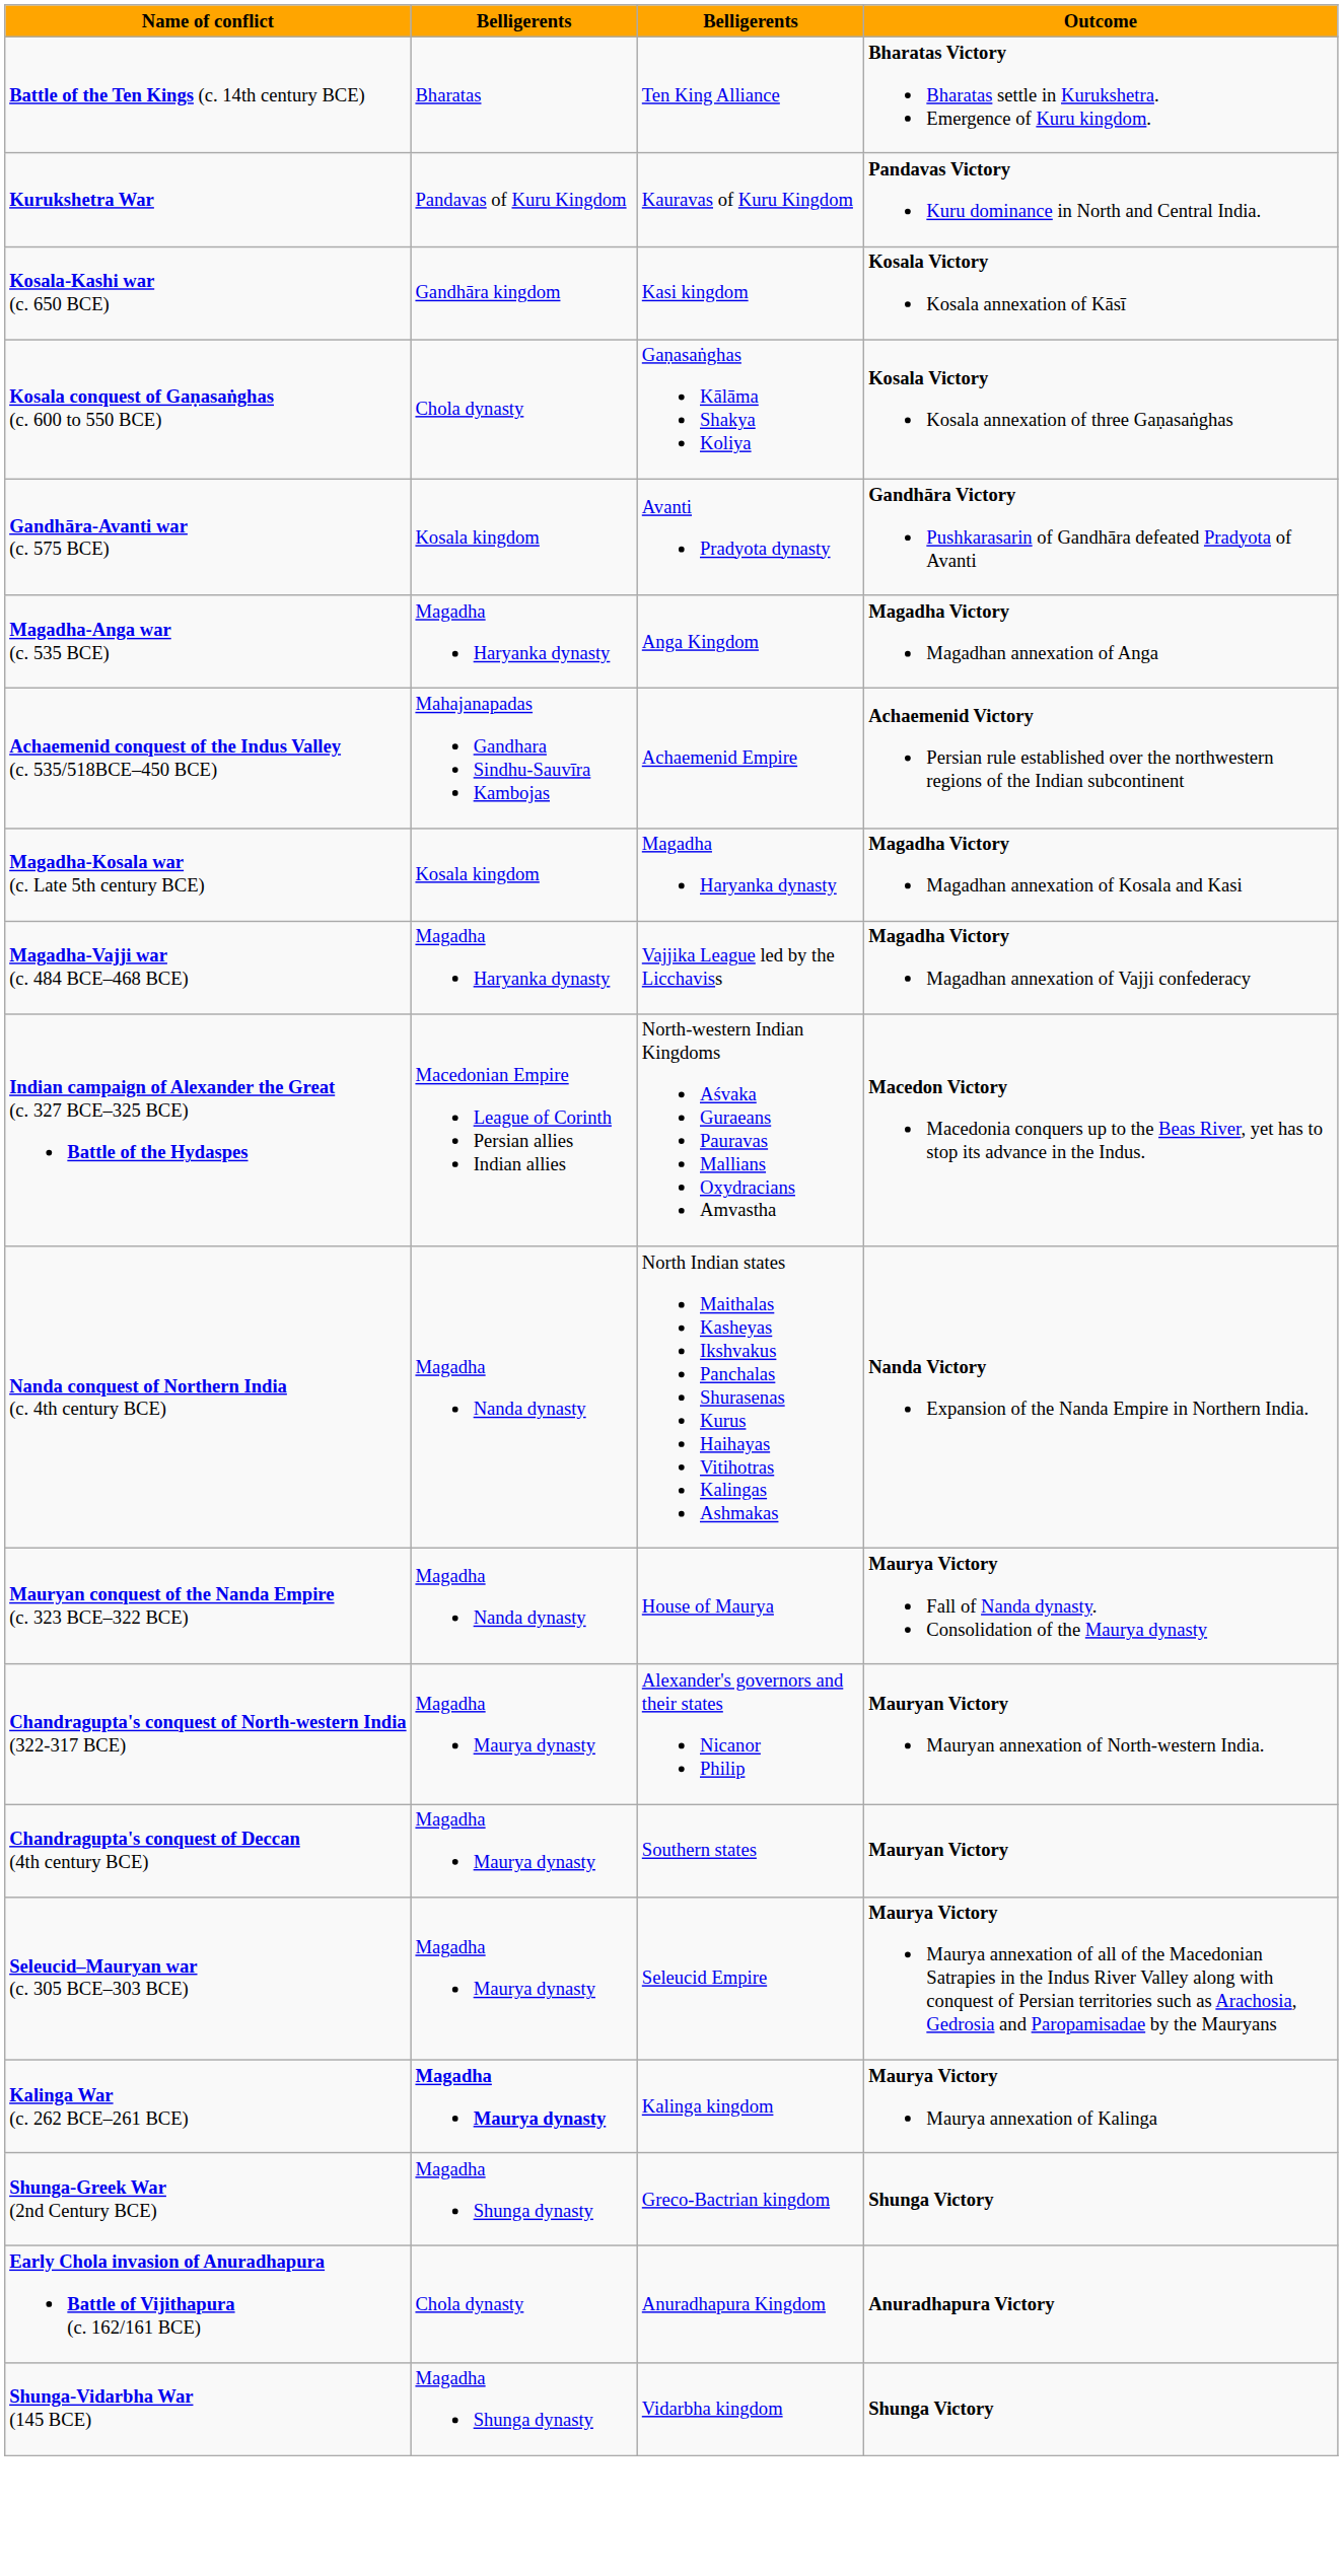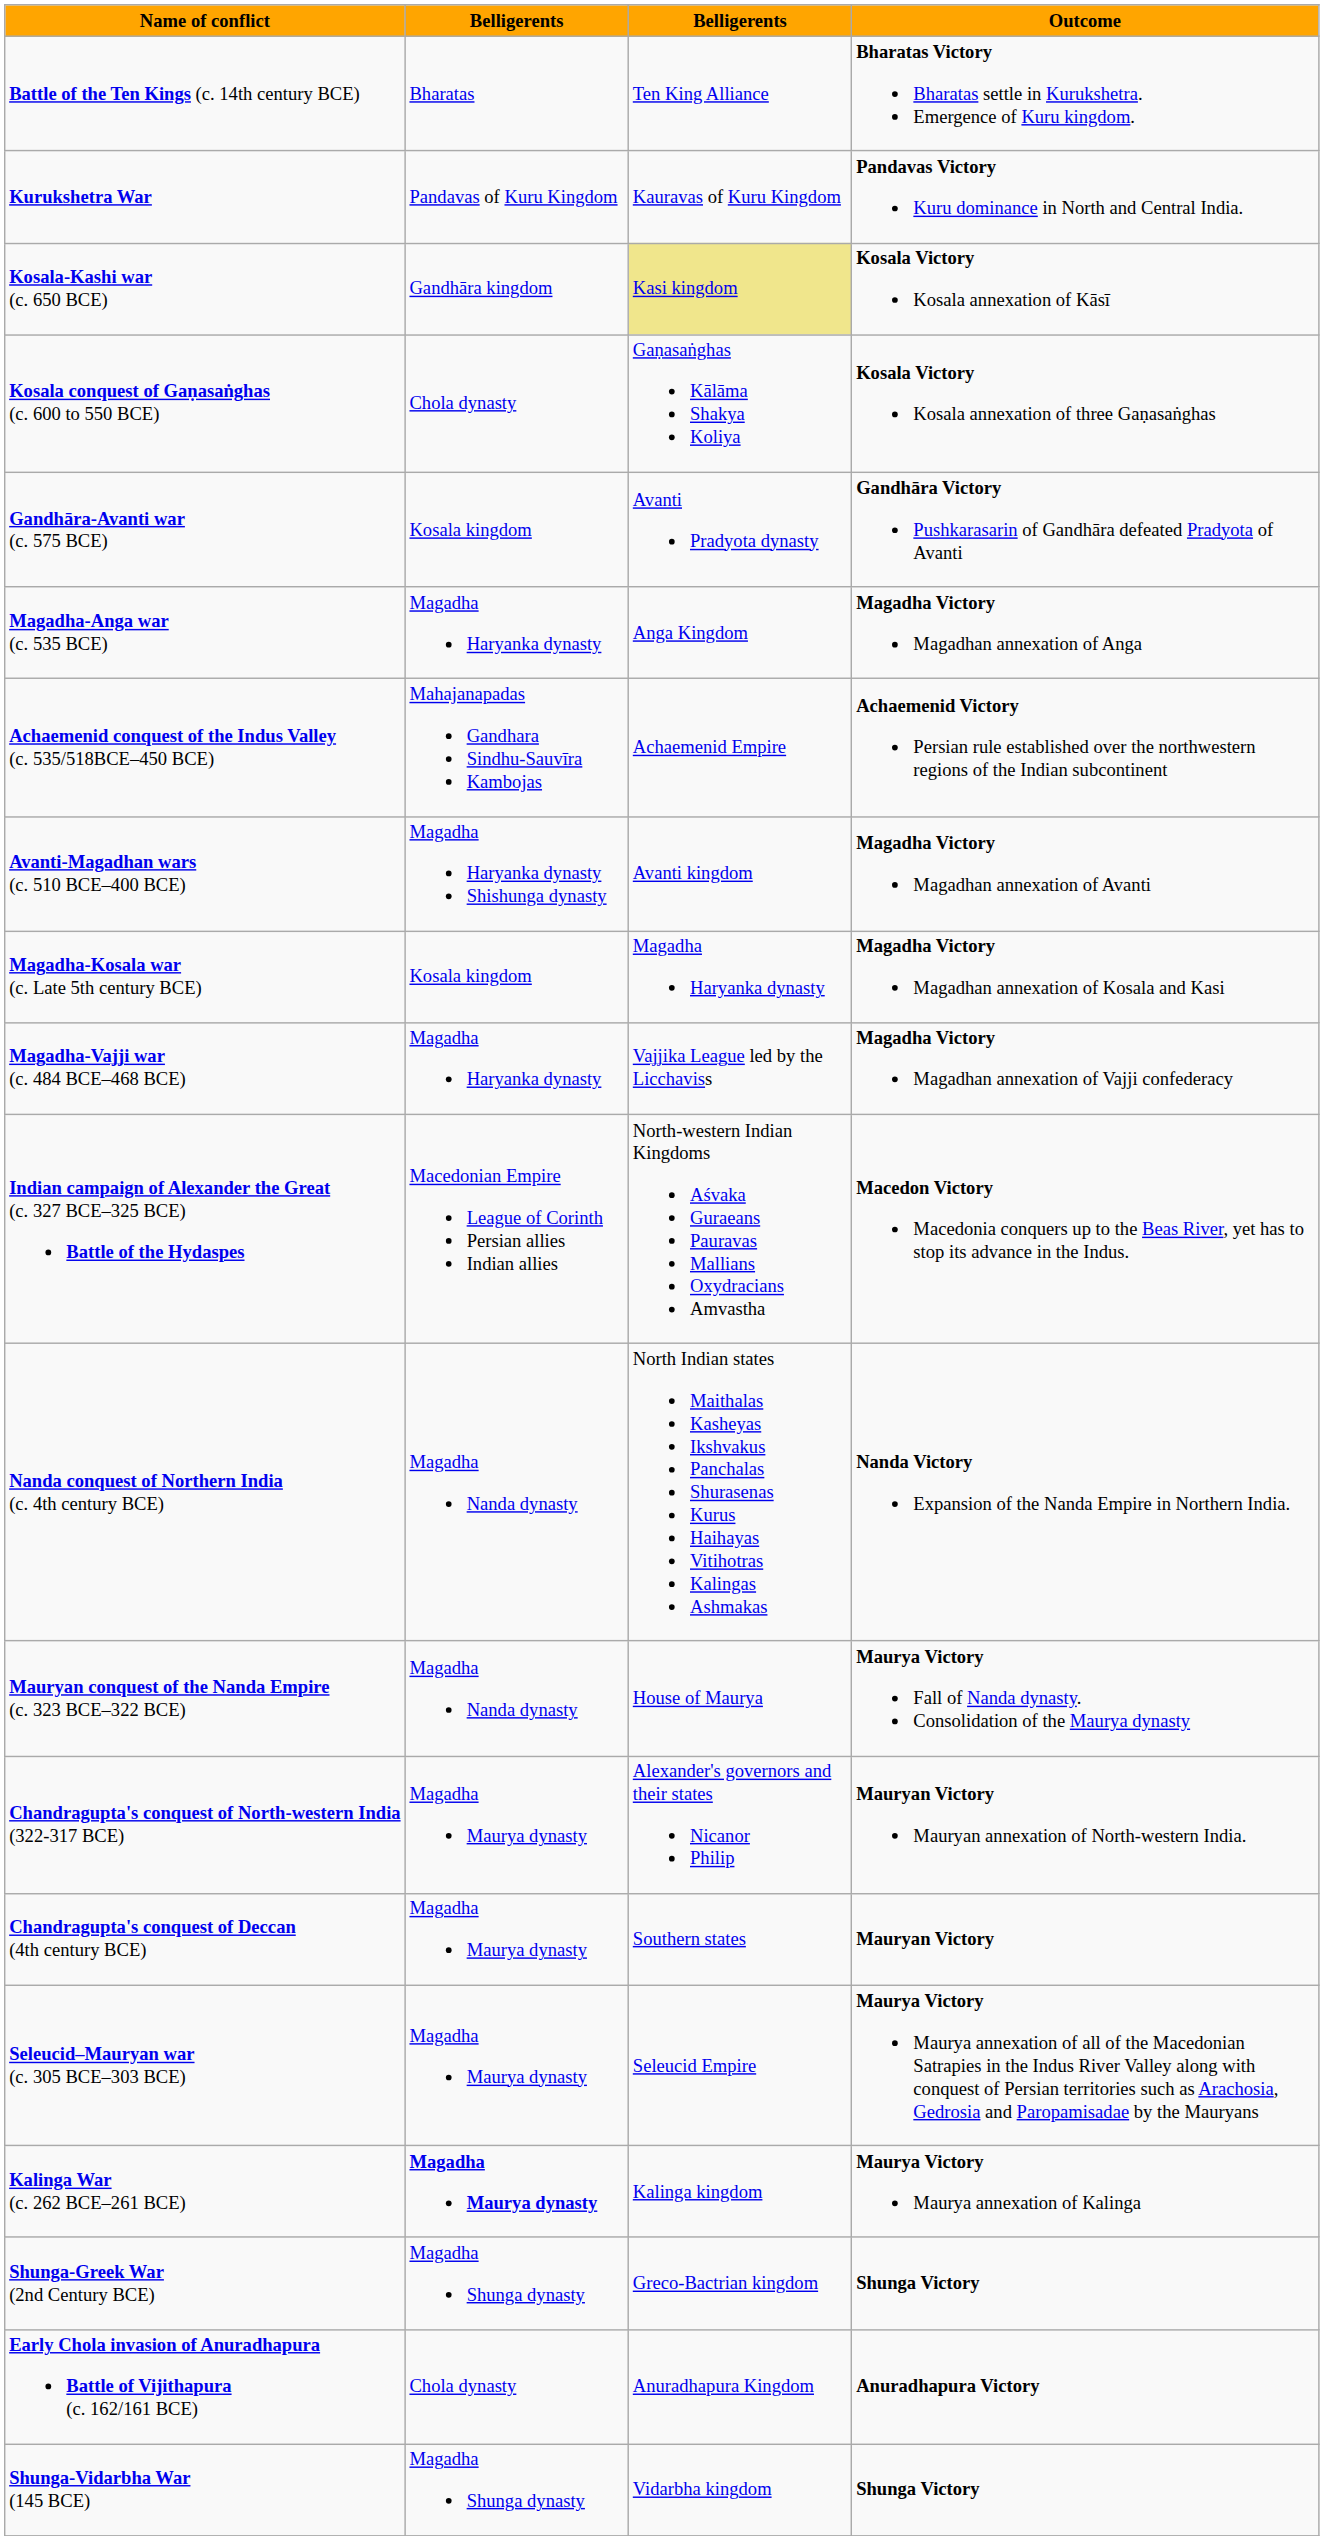Kosala-Kashi war (c. 650 BCE) | column 3: no background -> khaki background
+ row: Avanti-Magadhan wars (c. 510 BCE–400 BCE) | Magadha Haryanka dynasty Shishunga dynasty | Avanti kingdom | Magadha Victory Magadhan annexation of Avanti
